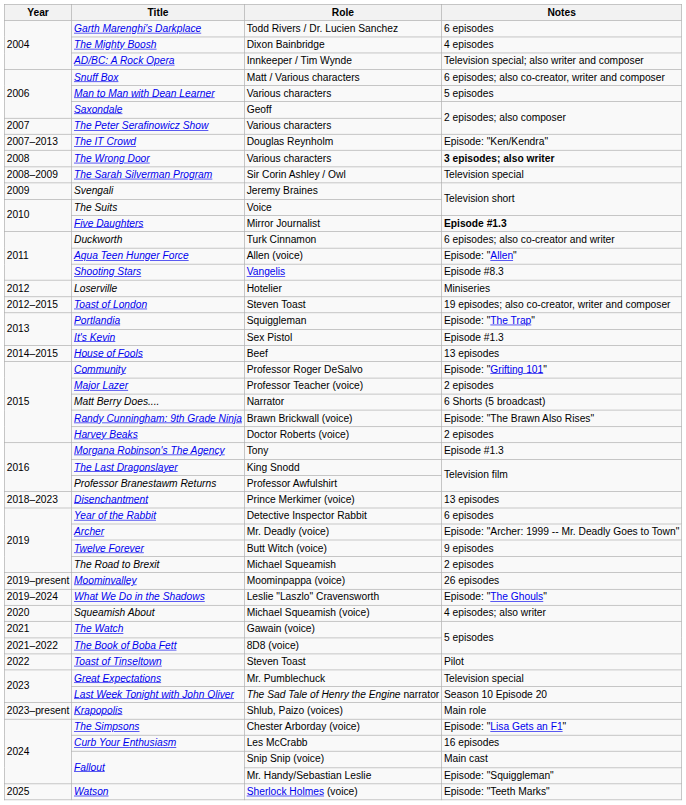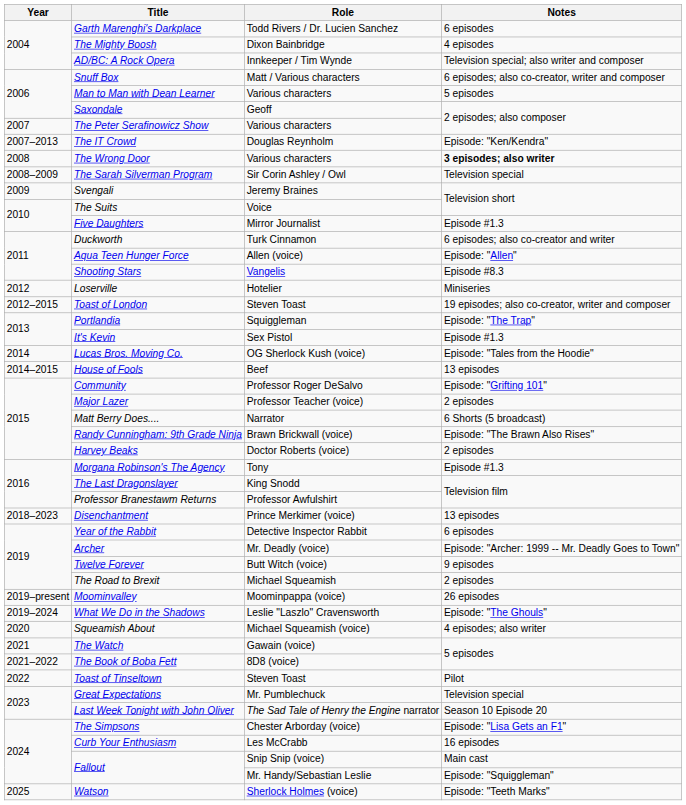Five Daughters | Notes: bold -> normal
+ row: 2014 | Lucas Bros. Moving Co. | OG Sherlock Kush (voice) | Episode: "Tales from the Hoodie"
- row: 2023–present | Krapopolis | Shlub, Paizo (voices) | Main role
